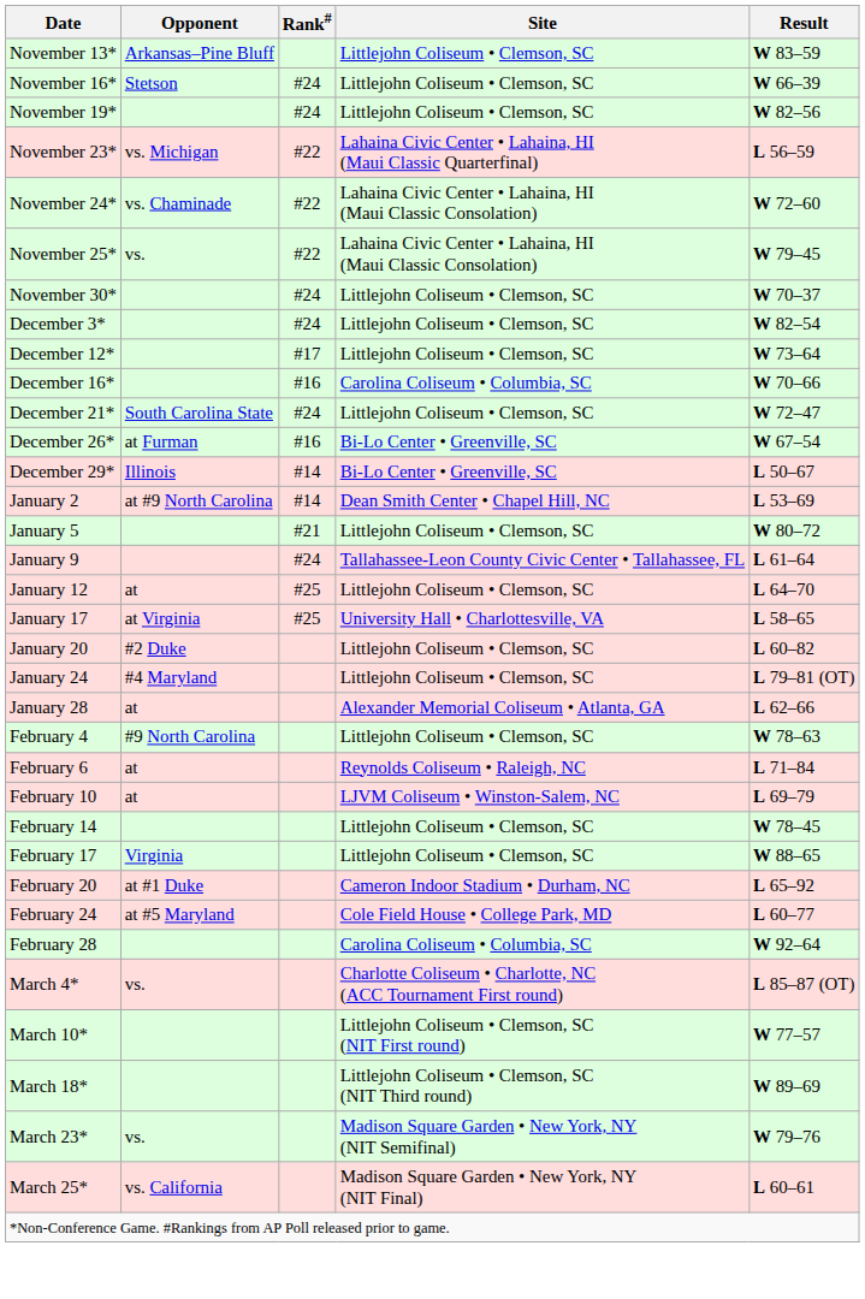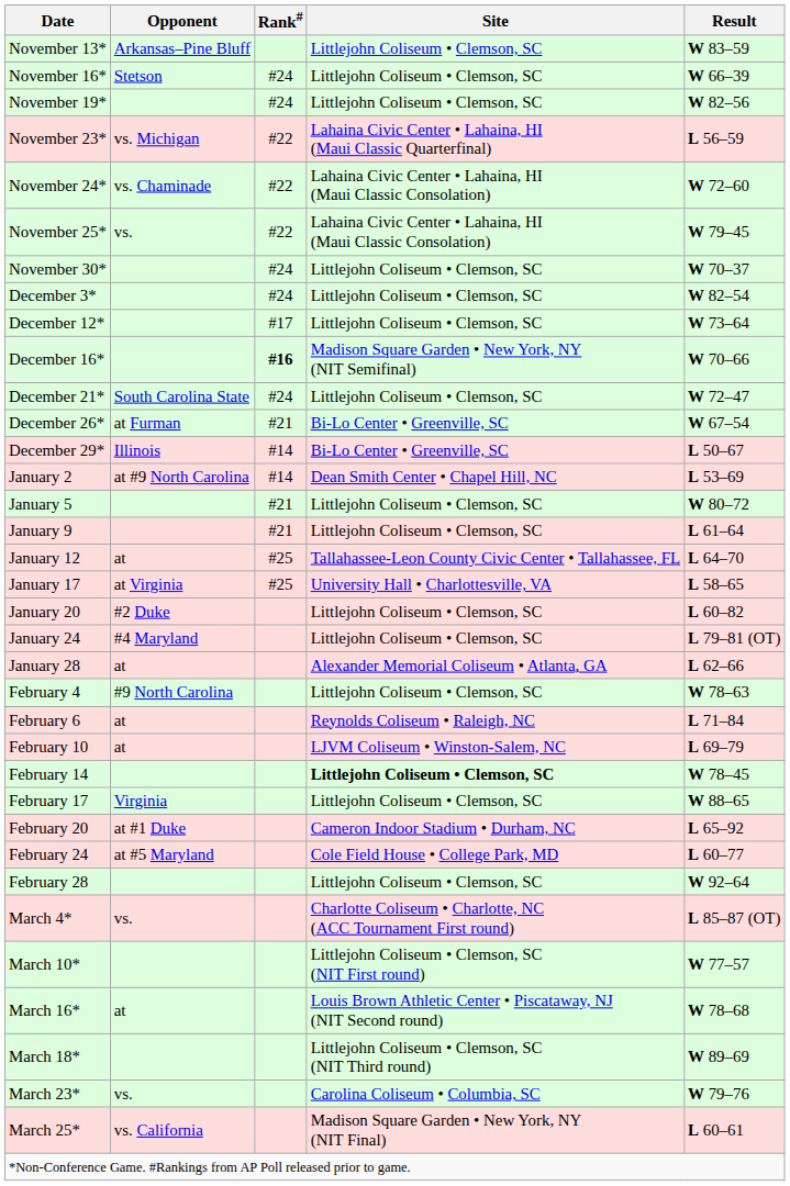December 16* | Rank#: normal -> bold
December 16* | Site: Carolina Coliseum • Columbia, SC -> Madison Square Garden • New York, NY (NIT Semifinal)
December 26* | Rank#: #16 -> #21
January 9 | Rank#: #24 -> #21
January 9 | Site: Tallahassee-Leon County Civic Center • Tallahassee, FL -> Littlejohn Coliseum • Clemson, SC
January 12 | Site: Littlejohn Coliseum • Clemson, SC -> Tallahassee-Leon County Civic Center • Tallahassee, FL
February 14 | Site: normal -> bold
February 28 | Site: Carolina Coliseum • Columbia, SC -> Littlejohn Coliseum • Clemson, SC
+ row: March 16* | at | Louis Brown Athletic Center • Piscataway, NJ (NIT Second round) | W 78–68
March 23* | Site: Madison Square Garden • New York, NY (NIT Semifinal) -> Carolina Coliseum • Columbia, SC
